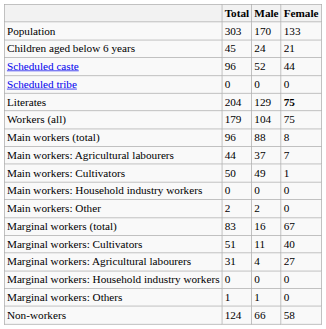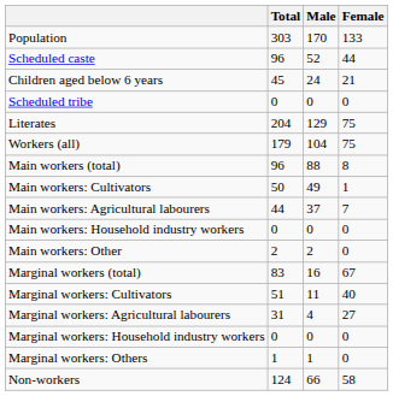rows swapped: Children aged below 6 years <-> Scheduled caste
Literates | Female: bold -> normal
rows swapped: Main workers: Cultivators <-> Main workers: Agricultural labourers
